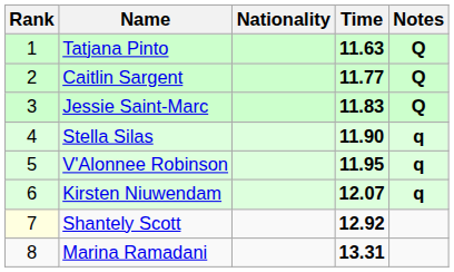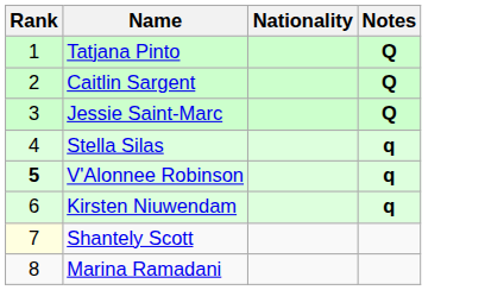- column: Time | 11.63 | 11.77 | 11.83 | 11.90 | 11.95 | 12.07 | 12.92 | 13.31
V'Alonnee Robinson | Rank: normal -> bold
